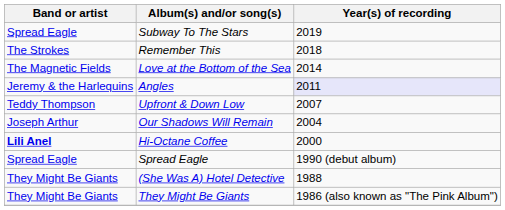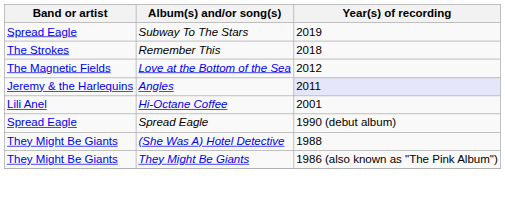Love at the Bottom of the Sea | Year(s) of recording: 2014 -> 2012
- row: Teddy Thompson | Upfront & Down Low | 2007
- row: Joseph Arthur | Our Shadows Will Remain | 2004
Hi-Octane Coffee | Band or artist: bold -> normal
Hi-Octane Coffee | Year(s) of recording: 2000 -> 2001
